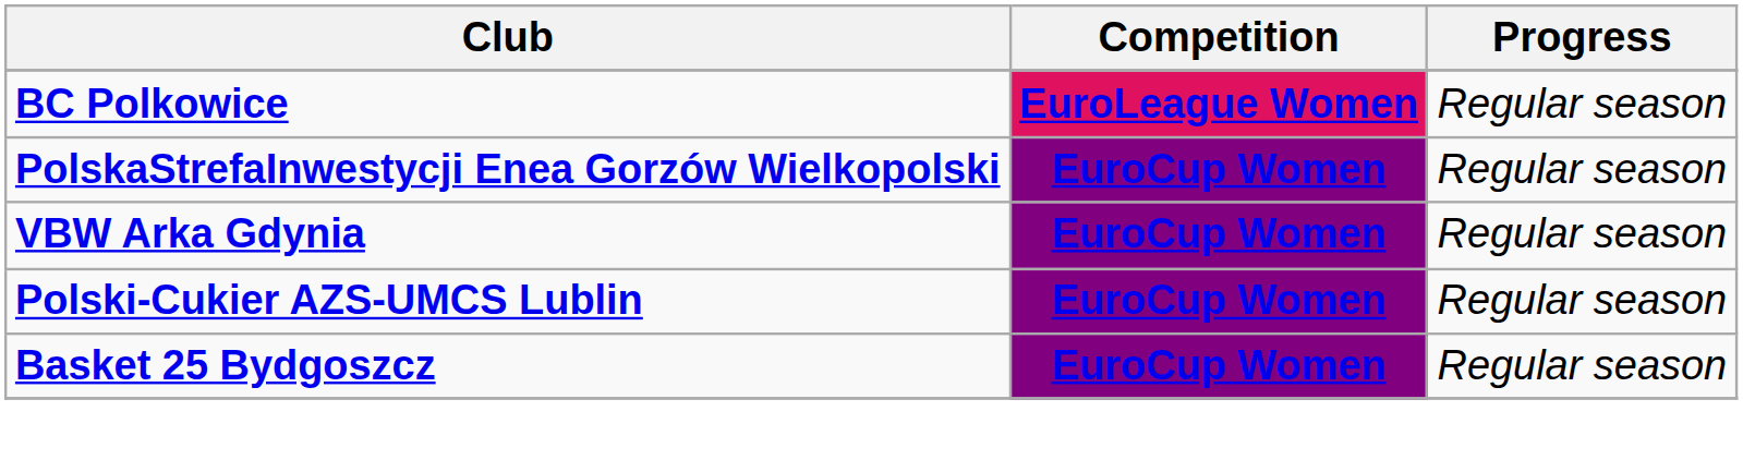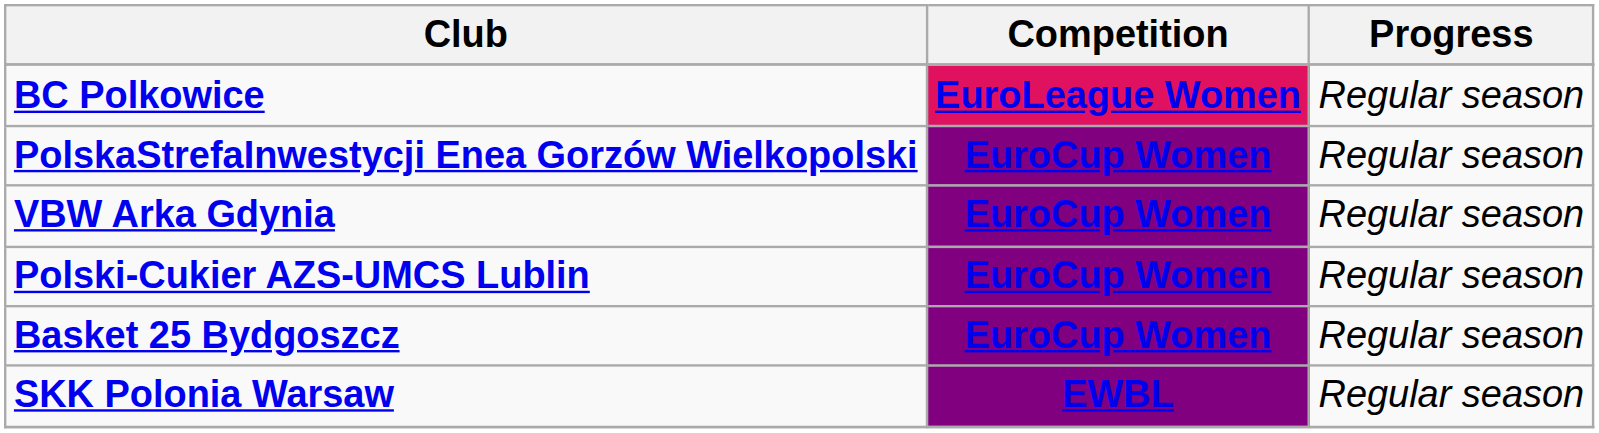+ row: SKK Polonia Warsaw | EWBL | Regular season
